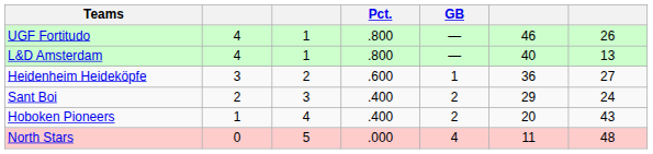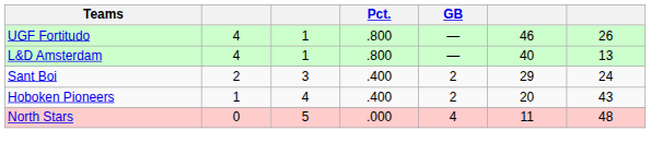- row: Heidenheim Heideköpfe | 3 | 2 | .600 | 1 | 36 | 27
